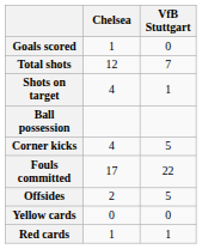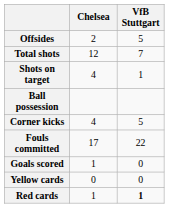rows swapped: Goals scored <-> Offsides
Red cards | VfB Stuttgart: normal -> bold
